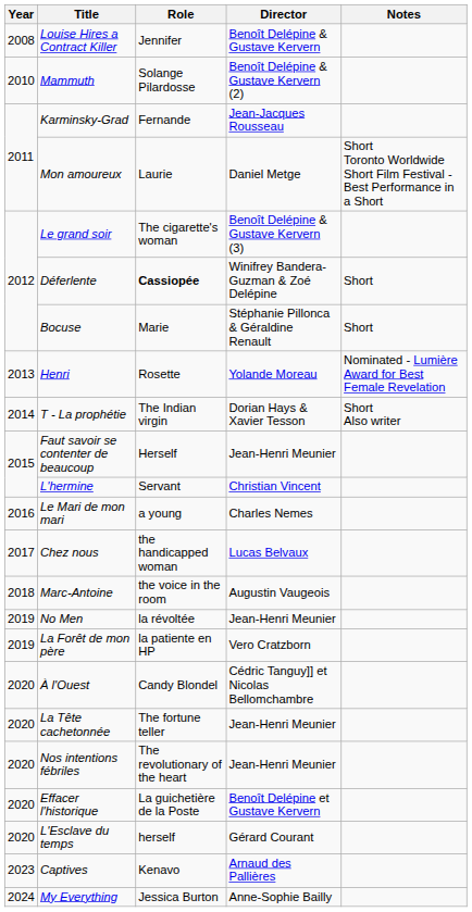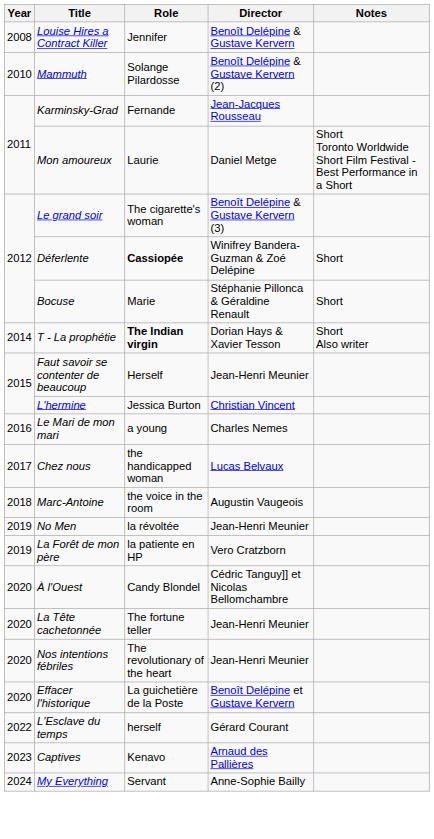- row: 2013 | Henri | Rosette | Yolande Moreau | Nominated - Lumière Award for Best Female Revelation
T - La prophétie | Role: normal -> bold
L'hermine | Role: Servant -> Jessica Burton
L'Esclave du temps | Year: 2020 -> 2022
My Everything | Role: Jessica Burton -> Servant
